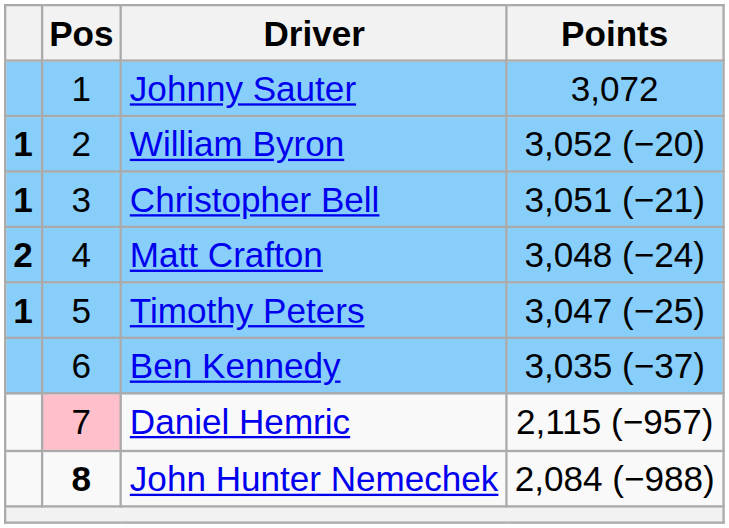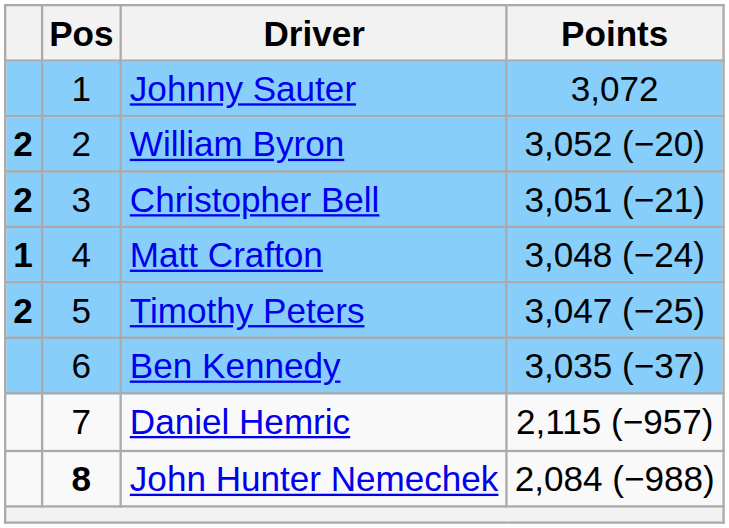William Byron | column 1: 1 -> 2
Christopher Bell | column 1: 1 -> 2
Matt Crafton | column 1: 2 -> 1
Timothy Peters | column 1: 1 -> 2
Daniel Hemric | Pos: pink background -> no background
